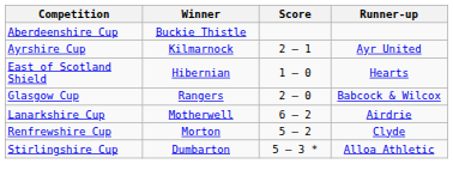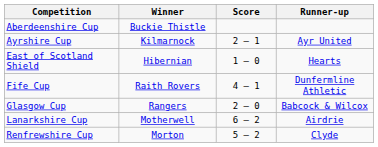+ row: Fife Cup | Raith Rovers | 4 – 1 | Dunfermline Athletic
- row: Stirlingshire Cup | Dumbarton | 5 – 3 * | Alloa Athletic
